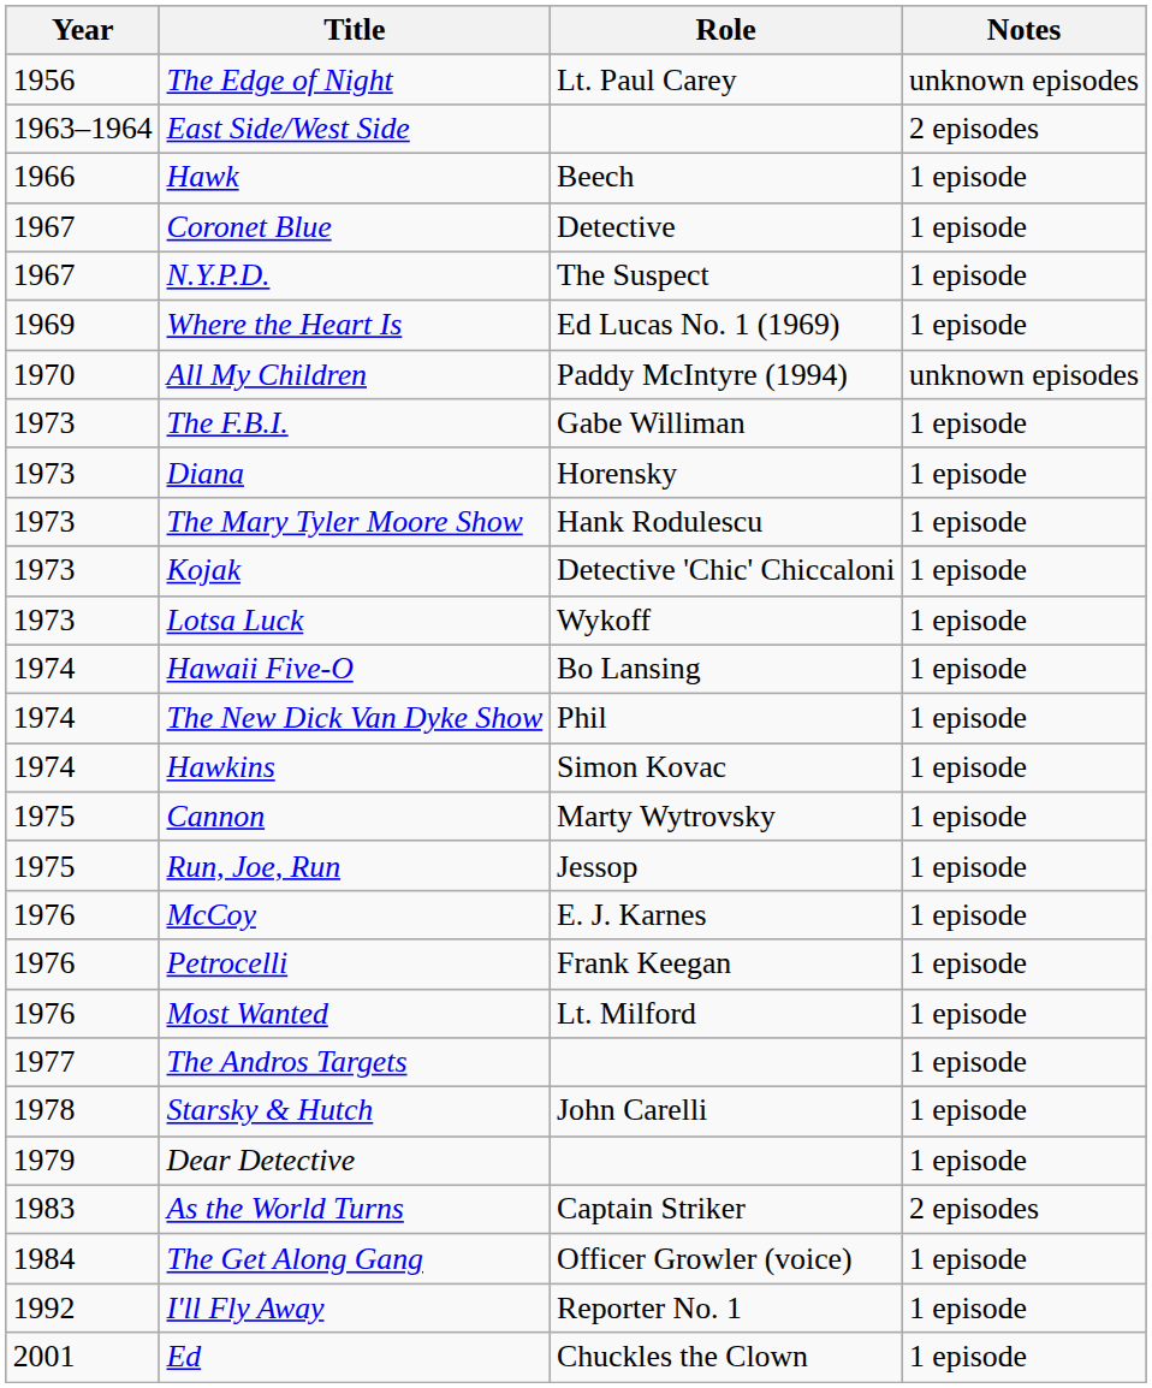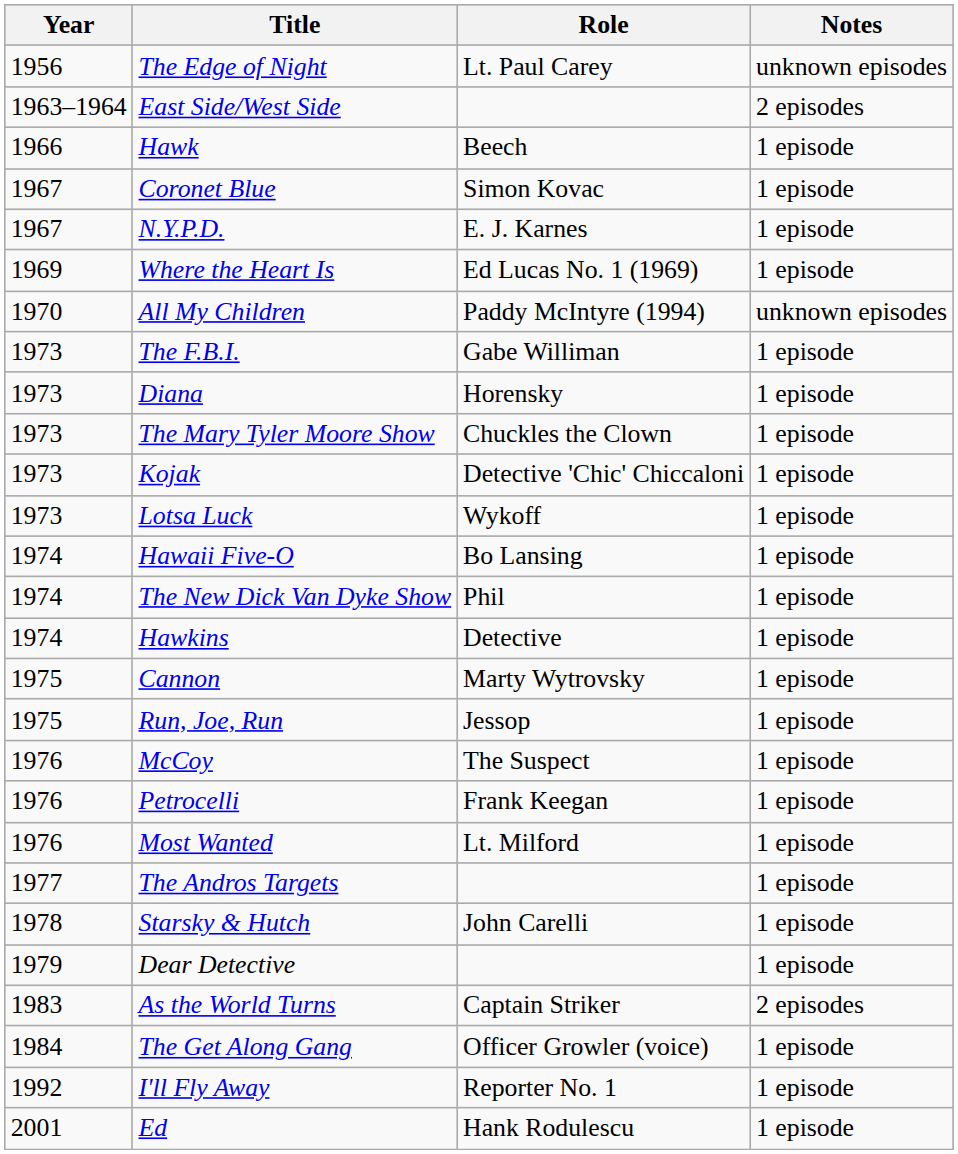Coronet Blue | Role: Detective -> Simon Kovac
N.Y.P.D. | Role: The Suspect -> E. J. Karnes
The Mary Tyler Moore Show | Role: Hank Rodulescu -> Chuckles the Clown
Hawkins | Role: Simon Kovac -> Detective
McCoy | Role: E. J. Karnes -> The Suspect
Ed | Role: Chuckles the Clown -> Hank Rodulescu
